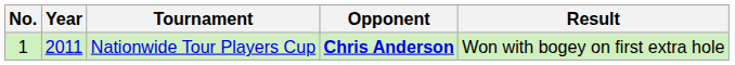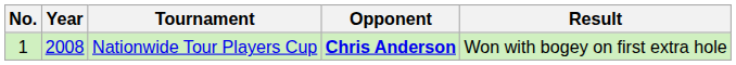Nationwide Tour Players Cup | Year: 2011 -> 2008
